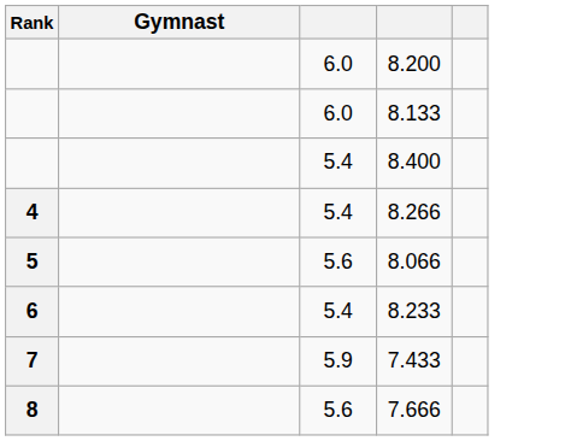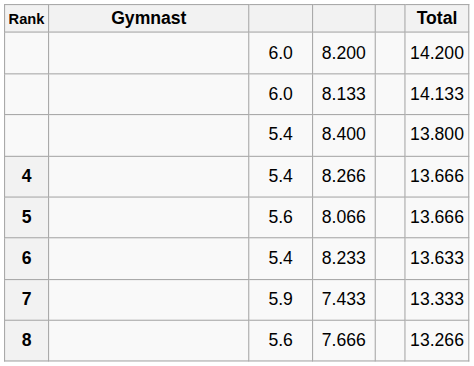+ column: Total | 14.200 | 14.133 | 13.800 | 13.666 | 13.666 | 13.633 | 13.333 | 13.266
